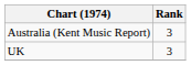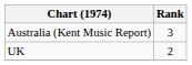UK | Rank: 3 -> 2
